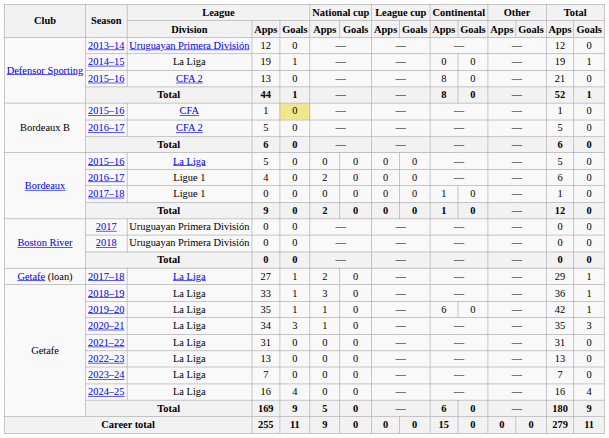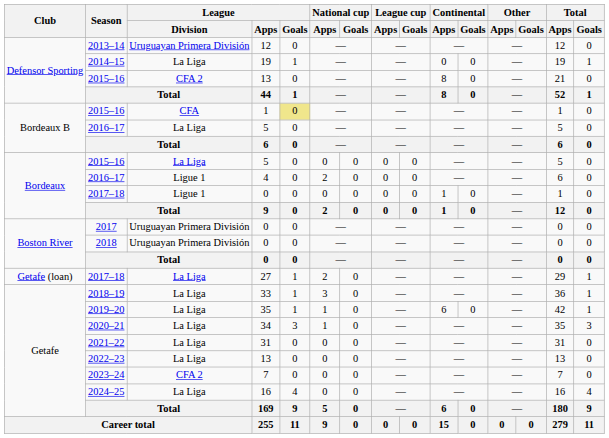2016–17 / 5 | League / Division: CFA 2 -> La Liga
2023–24 | League / Division: La Liga -> CFA 2
